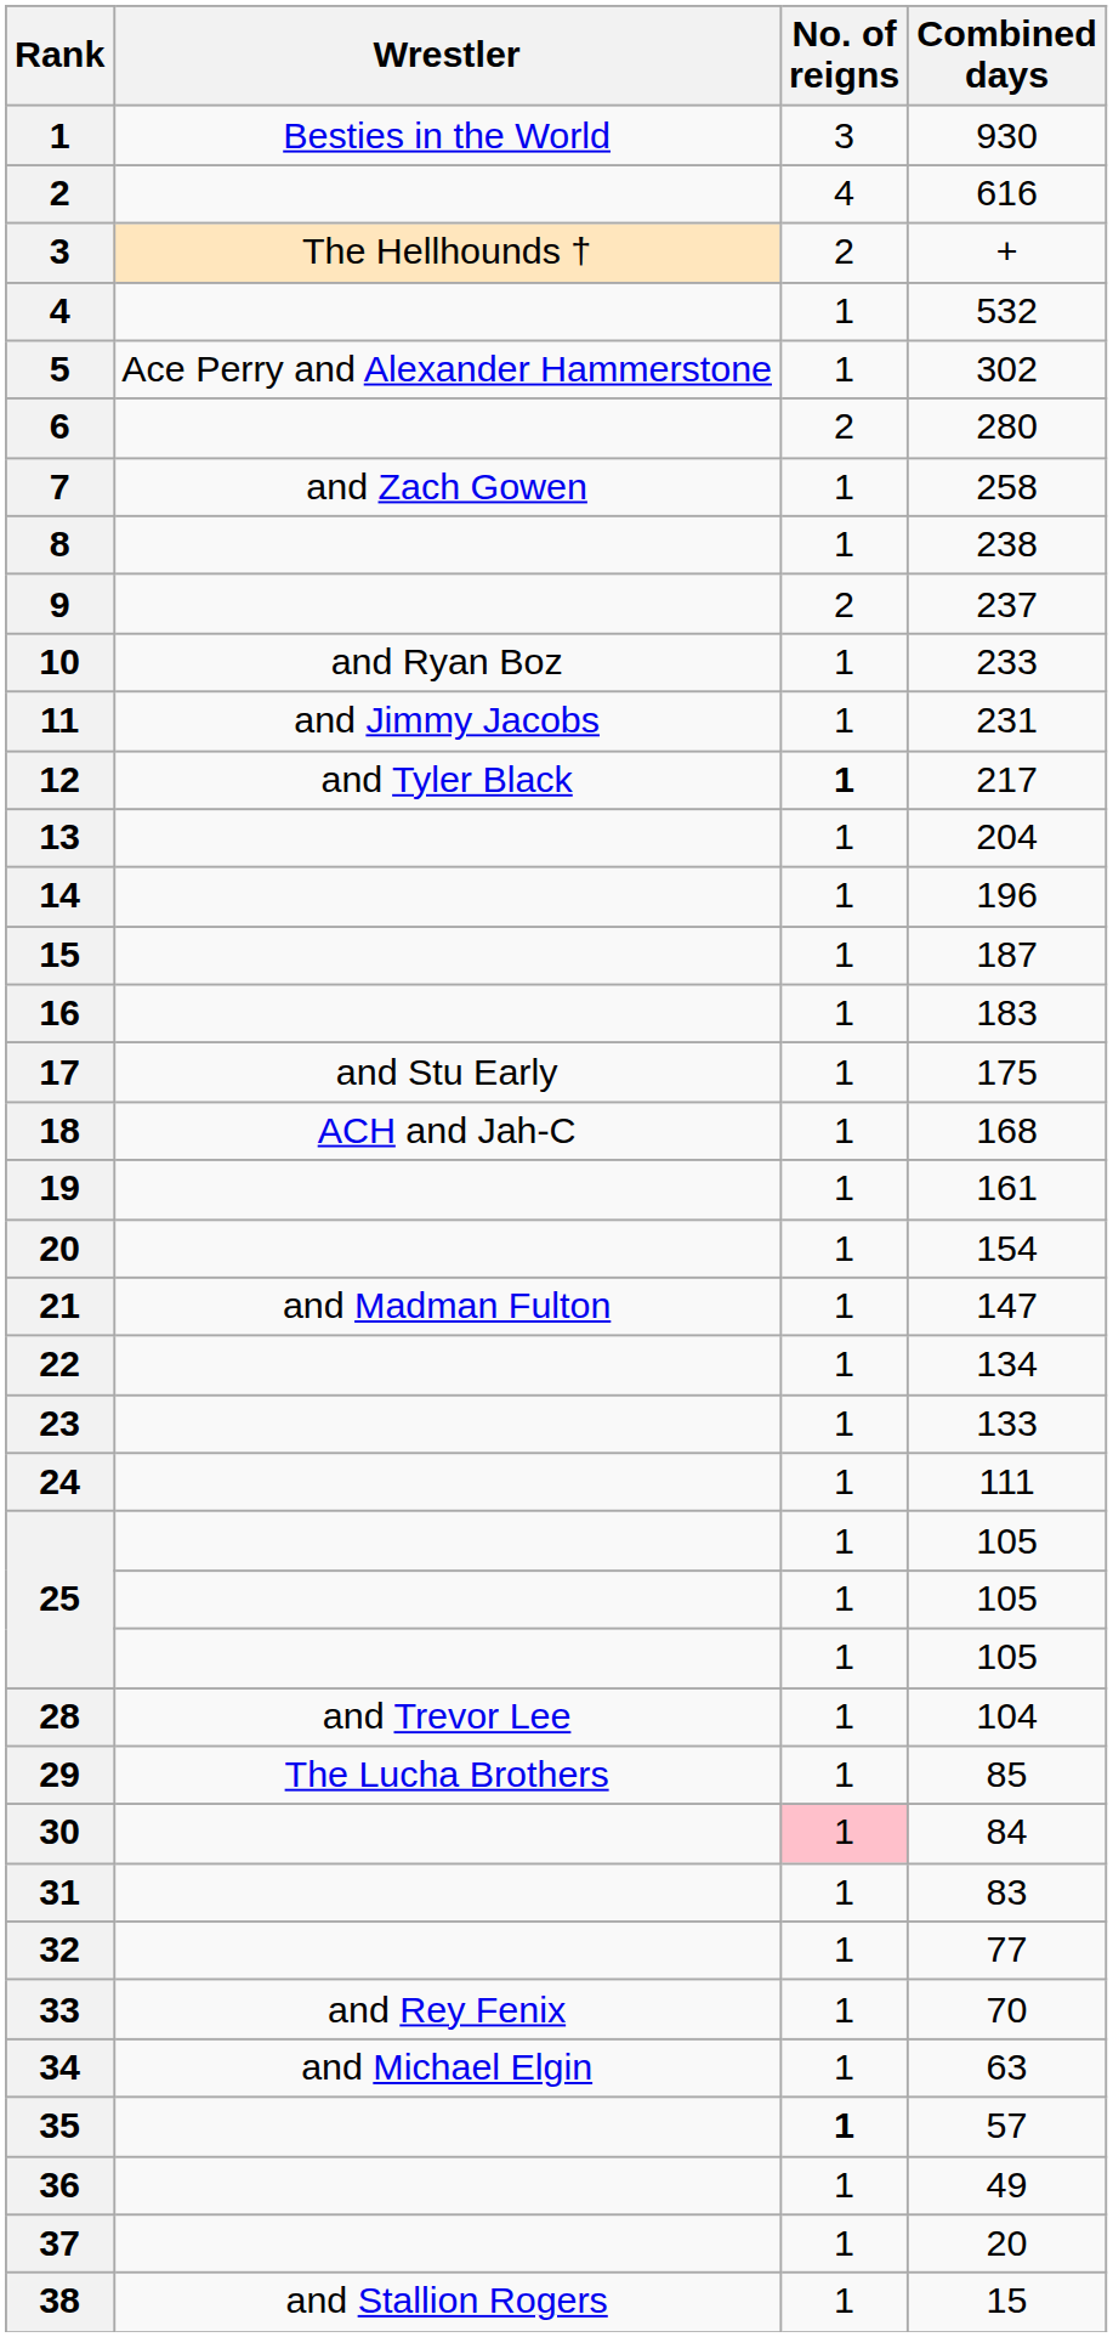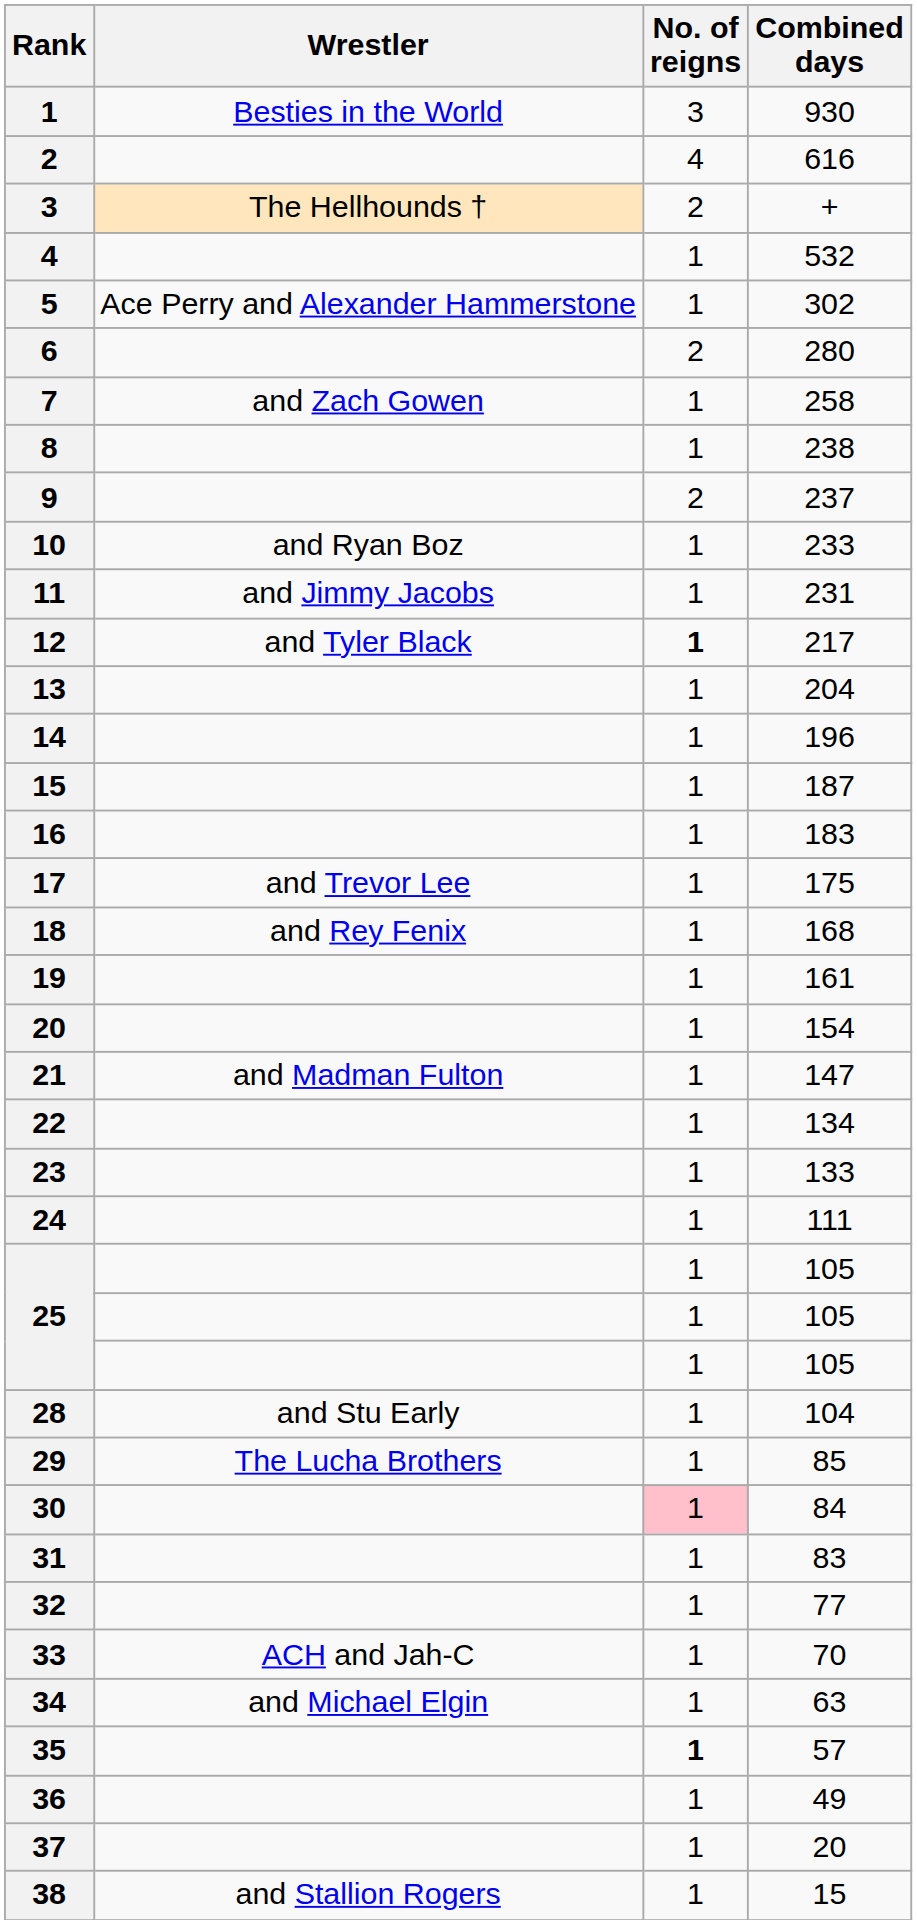17 | Wrestler: and Stu Early -> and Trevor Lee
18 | Wrestler: ACH and Jah-C -> and Rey Fenix
28 | Wrestler: and Trevor Lee -> and Stu Early
33 | Wrestler: and Rey Fenix -> ACH and Jah-C
